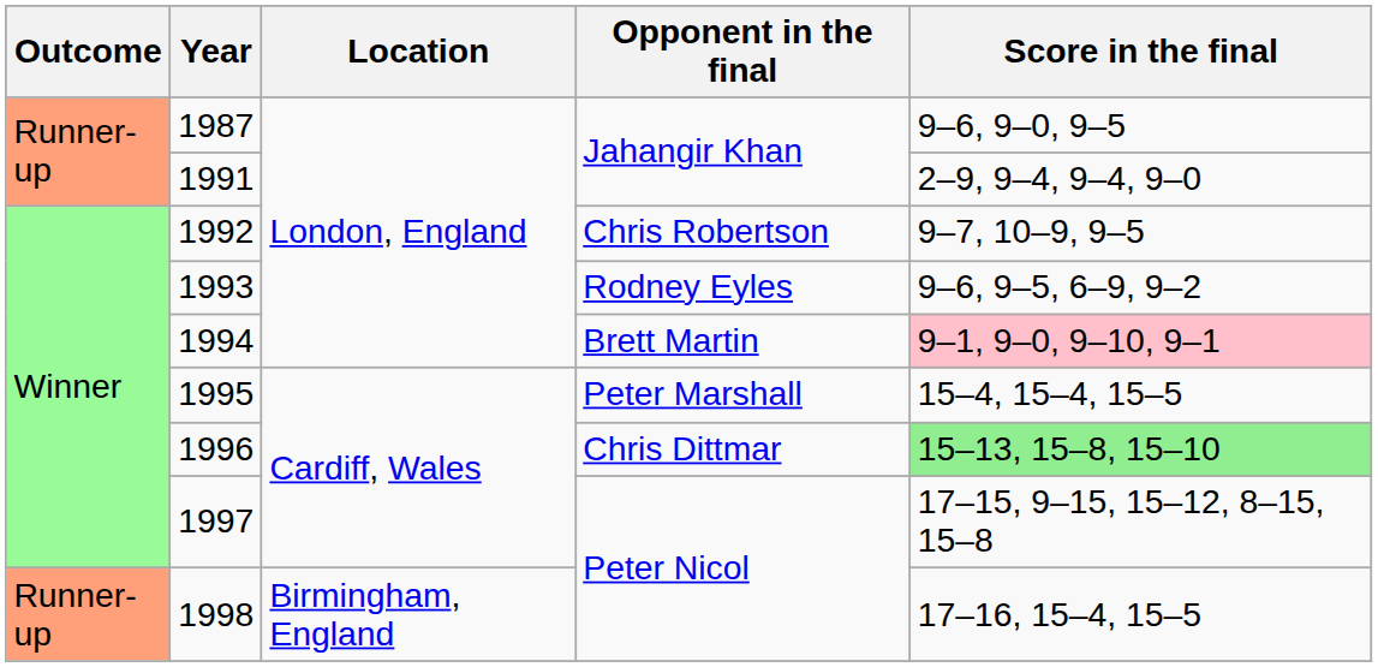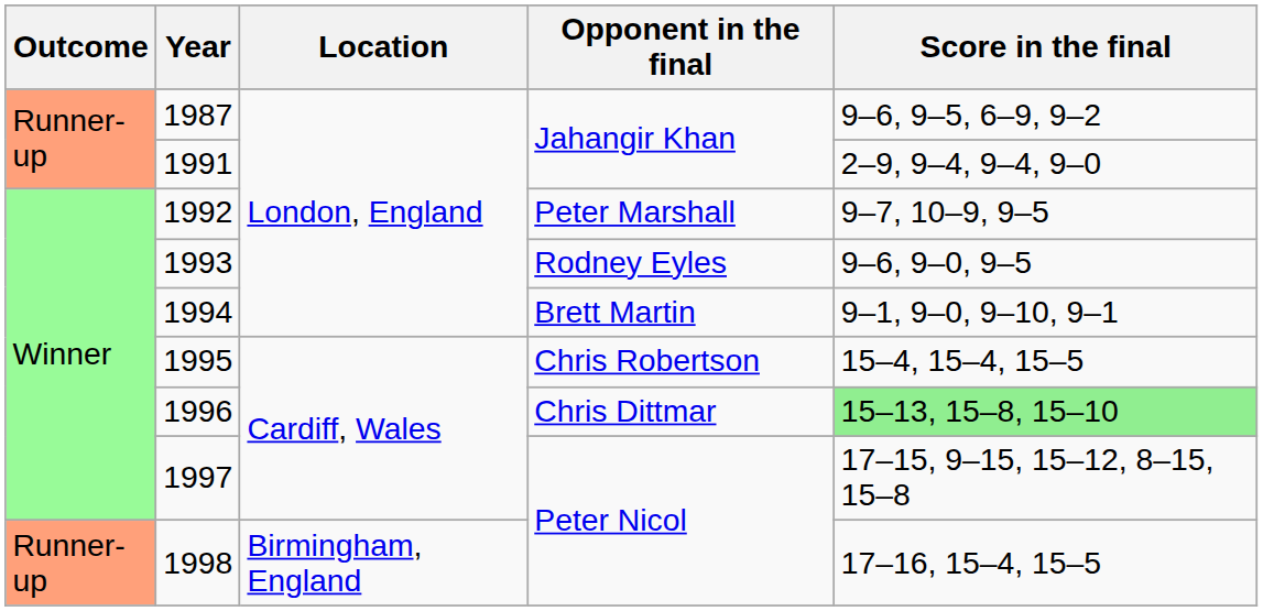1987 | Score in the final: 9–6, 9–0, 9–5 -> 9–6, 9–5, 6–9, 9–2
1992 | Opponent in the final: Chris Robertson -> Peter Marshall
1993 | Score in the final: 9–6, 9–5, 6–9, 9–2 -> 9–6, 9–0, 9–5
1994 | Score in the final: pink background -> no background
1995 | Opponent in the final: Peter Marshall -> Chris Robertson
